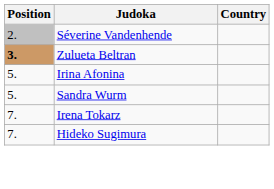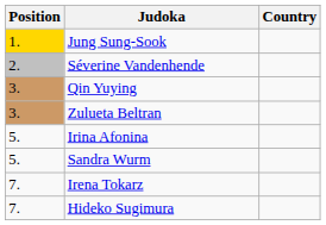+ row: 1. | Jung Sung-Sook
+ row: 3. | Qin Yuying
Zulueta Beltran | Position: bold -> normal
